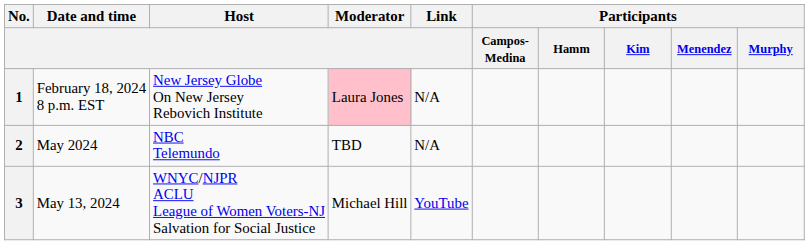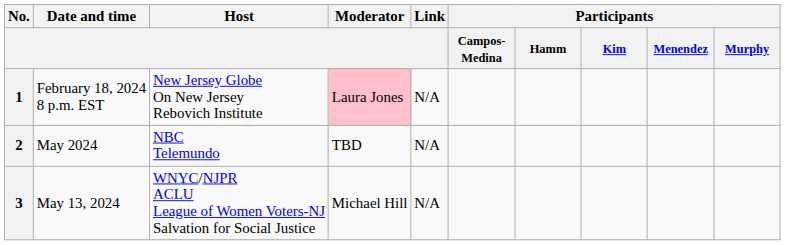3 | Link: YouTube -> N/A
